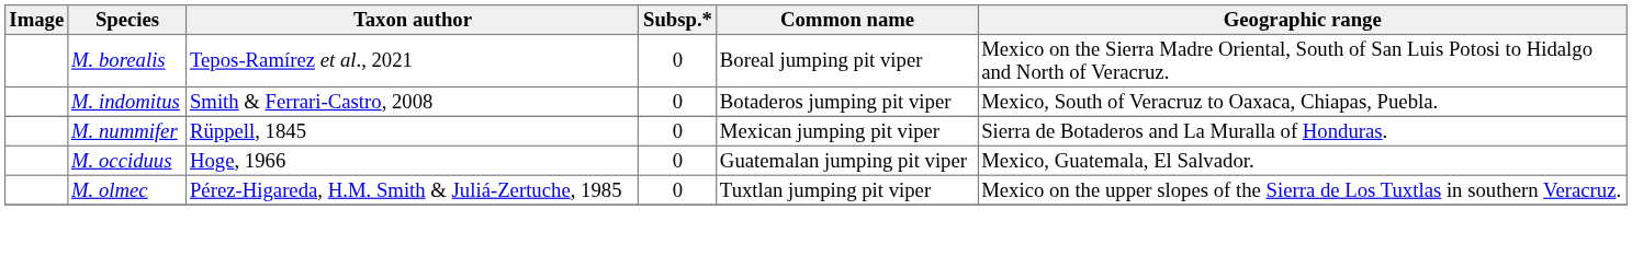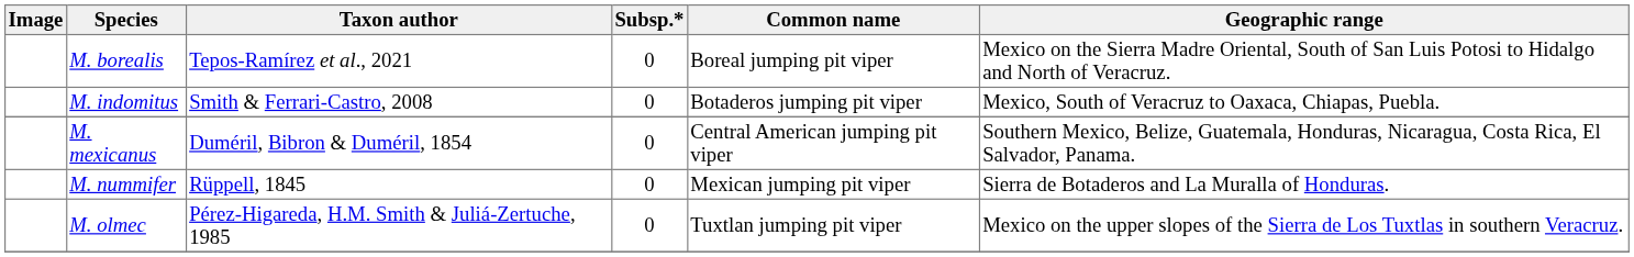+ row: M. mexicanus | Duméril, Bibron & Duméril, 1854 | 0 | Central American jumping pit viper | Southern Mexico, Belize, Guatemala, Honduras, Nicaragua, Costa Rica, El Salvador, Panama.
- row: M. occiduus | Hoge, 1966 | 0 | Guatemalan jumping pit viper | Mexico, Guatemala, El Salvador.
